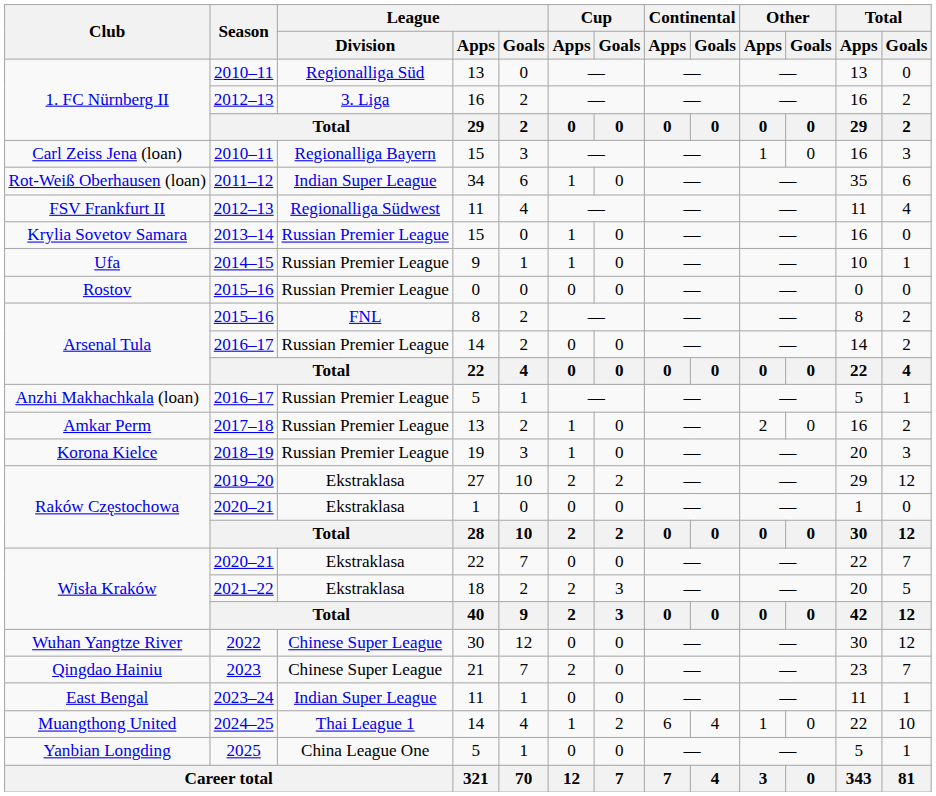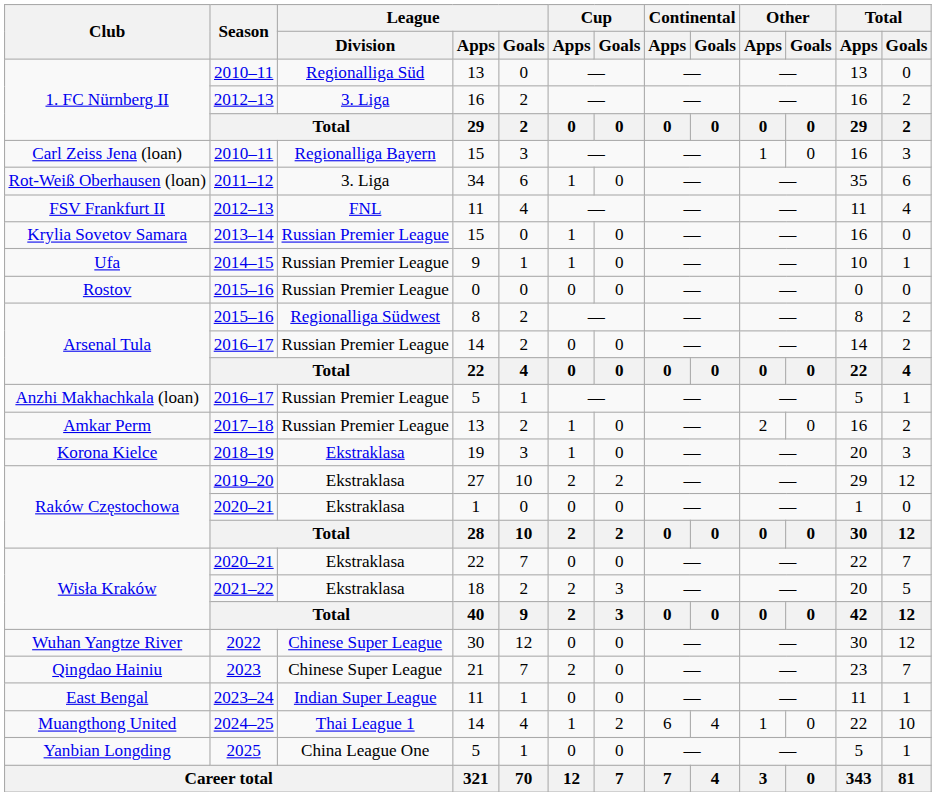Rot-Weiß Oberhausen (loan) | League / Division: Indian Super League -> 3. Liga
FSV Frankfurt II | League / Division: Regionalliga Südwest -> FNL
Arsenal Tula / 2015–16 | League / Division: FNL -> Regionalliga Südwest
Korona Kielce | League / Division: Russian Premier League -> Ekstraklasa
